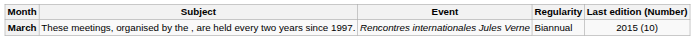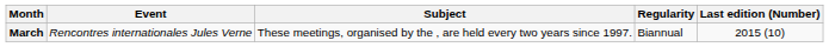columns swapped: Event <-> Subject
